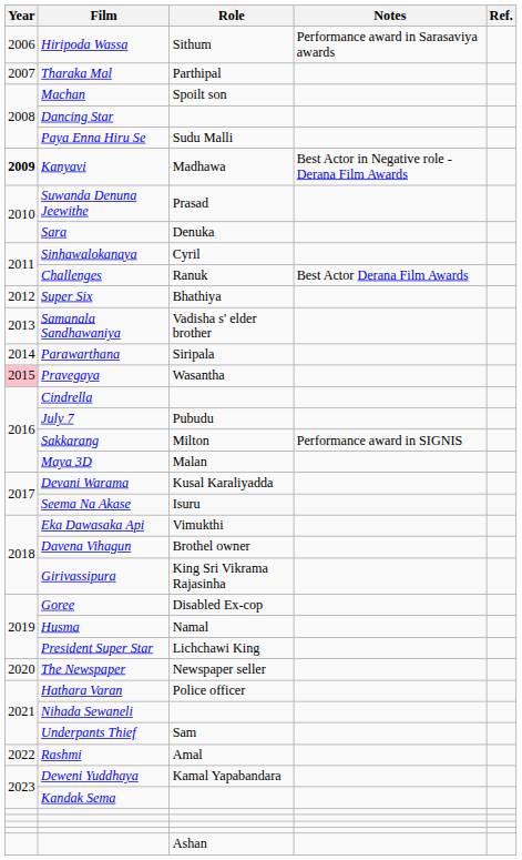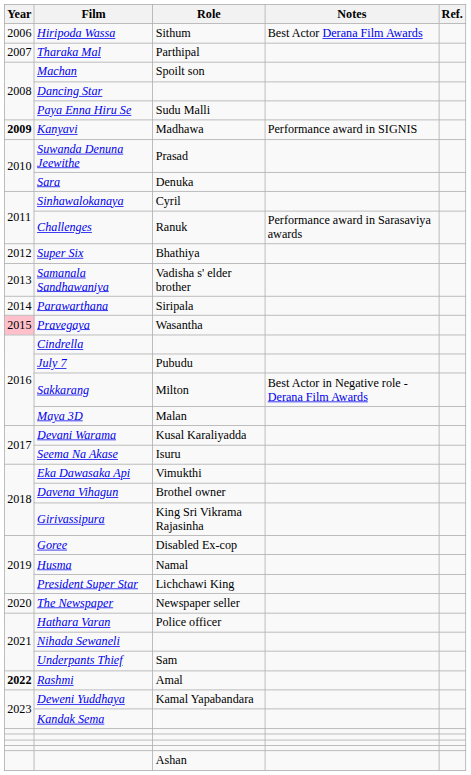Hiripoda Wassa | Notes: Performance award in Sarasaviya awards -> Best Actor Derana Film Awards
Kanyavi | Notes: Best Actor in Negative role - Derana Film Awards -> Performance award in SIGNIS
Challenges | Notes: Best Actor Derana Film Awards -> Performance award in Sarasaviya awards
Sakkarang | Notes: Performance award in SIGNIS -> Best Actor in Negative role - Derana Film Awards
Rashmi | Year: normal -> bold
